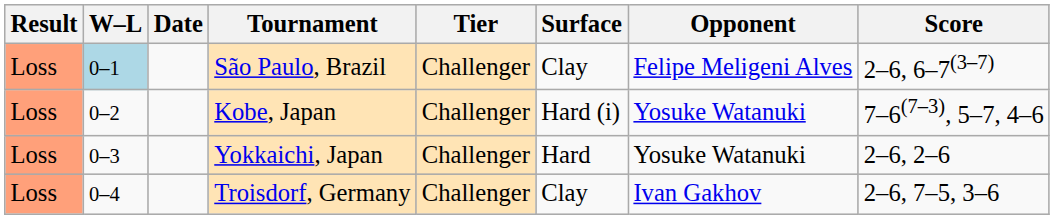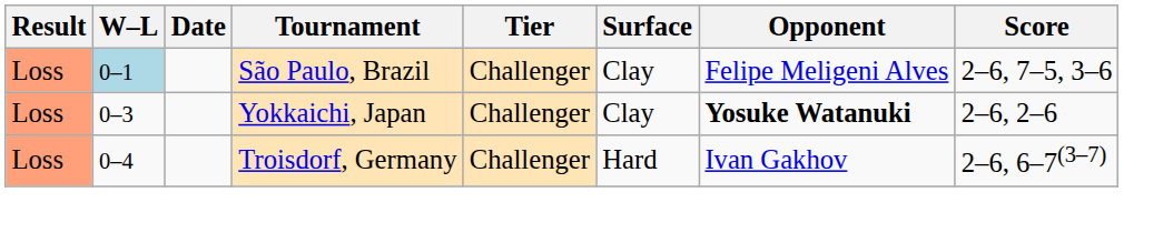São Paulo, Brazil | Score: 2–6, 6–7(3–7) -> 2–6, 7–5, 3–6
- row: Loss | 0–2 | Kobe, Japan | Challenger | Hard (i) | Yosuke Watanuki | 7–6(7–3), 5–7, 4–6
Yokkaichi, Japan | Surface: Hard -> Clay
Yokkaichi, Japan | Opponent: normal -> bold
Troisdorf, Germany | Surface: Clay -> Hard
Troisdorf, Germany | Score: 2–6, 7–5, 3–6 -> 2–6, 6–7(3–7)
